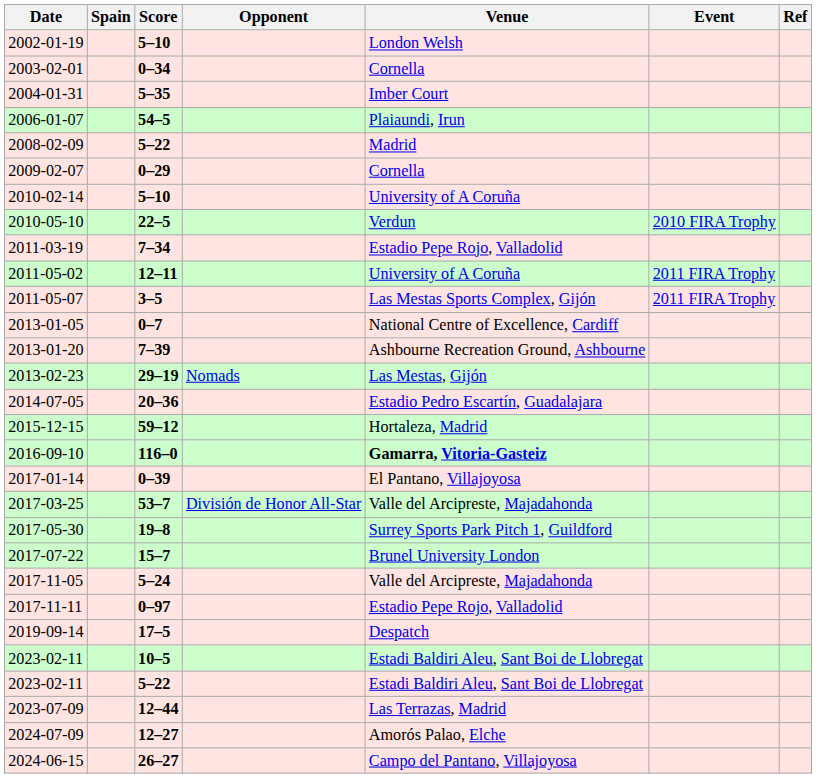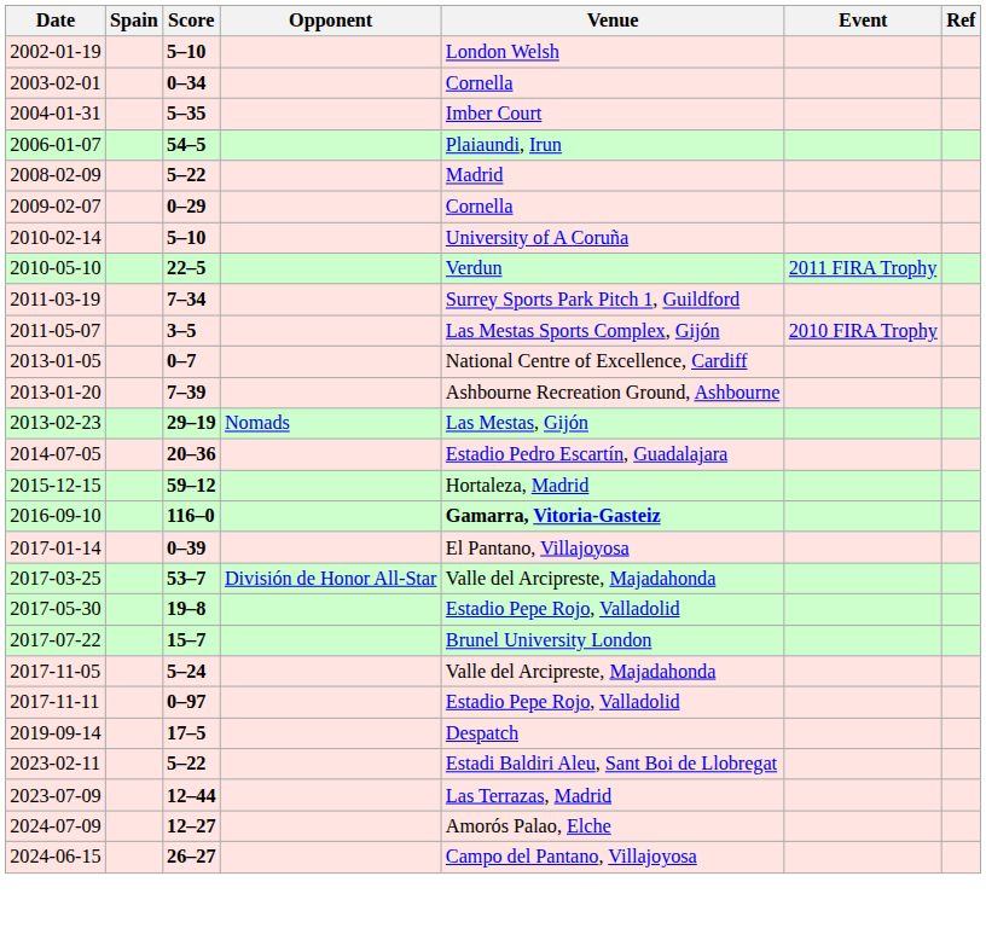2010-05-10 | Event: 2010 FIRA Trophy -> 2011 FIRA Trophy
2011-03-19 | Venue: Estadio Pepe Rojo, Valladolid -> Surrey Sports Park Pitch 1, Guildford
- row: 2011-05-02 | 12–11 | University of A Coruña | 2011 FIRA Trophy
2011-05-07 | Event: 2011 FIRA Trophy -> 2010 FIRA Trophy
2017-05-30 | Venue: Surrey Sports Park Pitch 1, Guildford -> Estadio Pepe Rojo, Valladolid
- row: 2023-02-11 | 10–5 | Estadi Baldiri Aleu, Sant Boi de Llobregat
